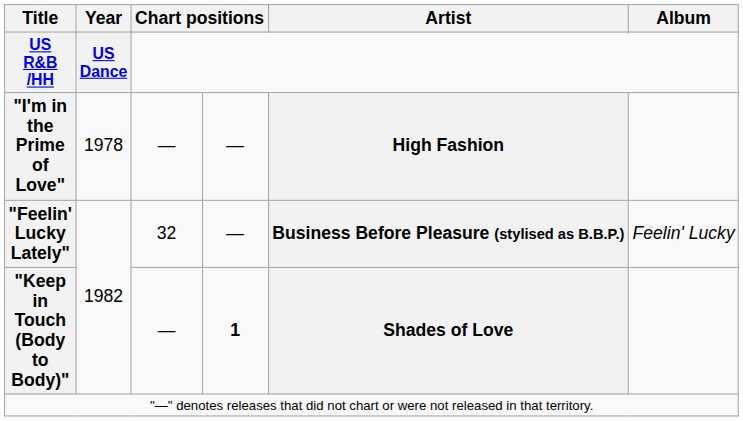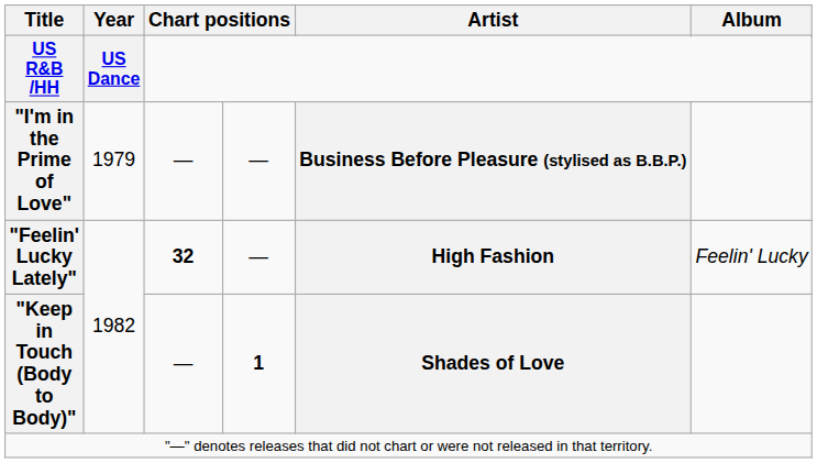"I'm in the Prime of Love" | Year: 1978 -> 1979
"I'm in the Prime of Love" | Artist: High Fashion -> Business Before Pleasure (stylised as B.B.P.)
"Feelin' Lucky Lately" | column 3: normal -> bold
"Feelin' Lucky Lately" | Artist: Business Before Pleasure (stylised as B.B.P.) -> High Fashion
